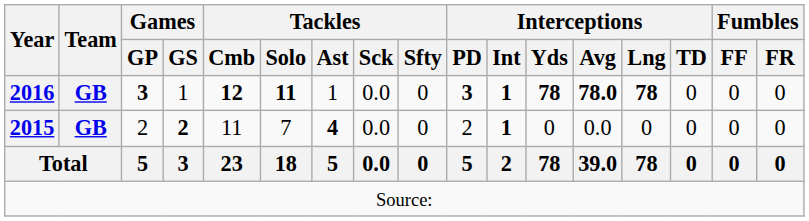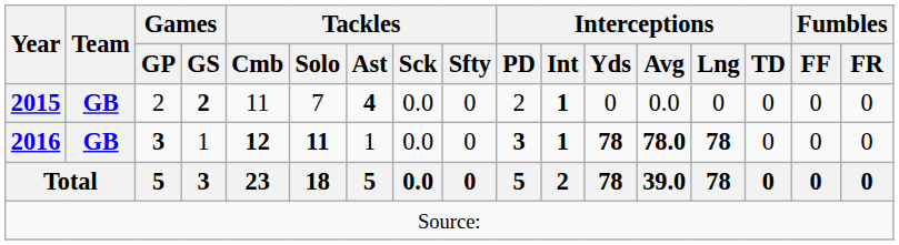rows swapped: 2015 <-> 2016
